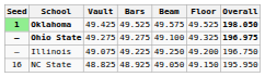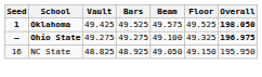Oklahoma | Seed: lightgreen background -> no background
- row: – | Illinois | 49.075 | 49.225 | 49.250 | 49.200 | 196.750
